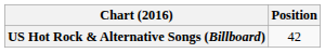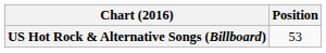US Hot Rock & Alternative Songs (Billboard) | Position: 42 -> 53
